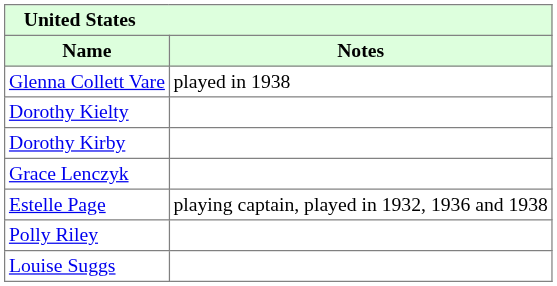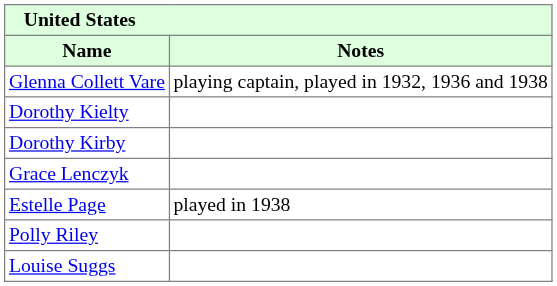Glenna Collett Vare | Notes: played in 1938 -> playing captain, played in 1932, 1936 and 1938
Estelle Page | Notes: playing captain, played in 1932, 1936 and 1938 -> played in 1938
